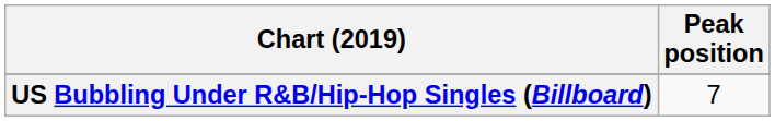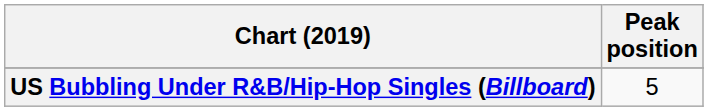US Bubbling Under R&B/Hip-Hop Singles (Billboard) | Peak position: 7 -> 5
